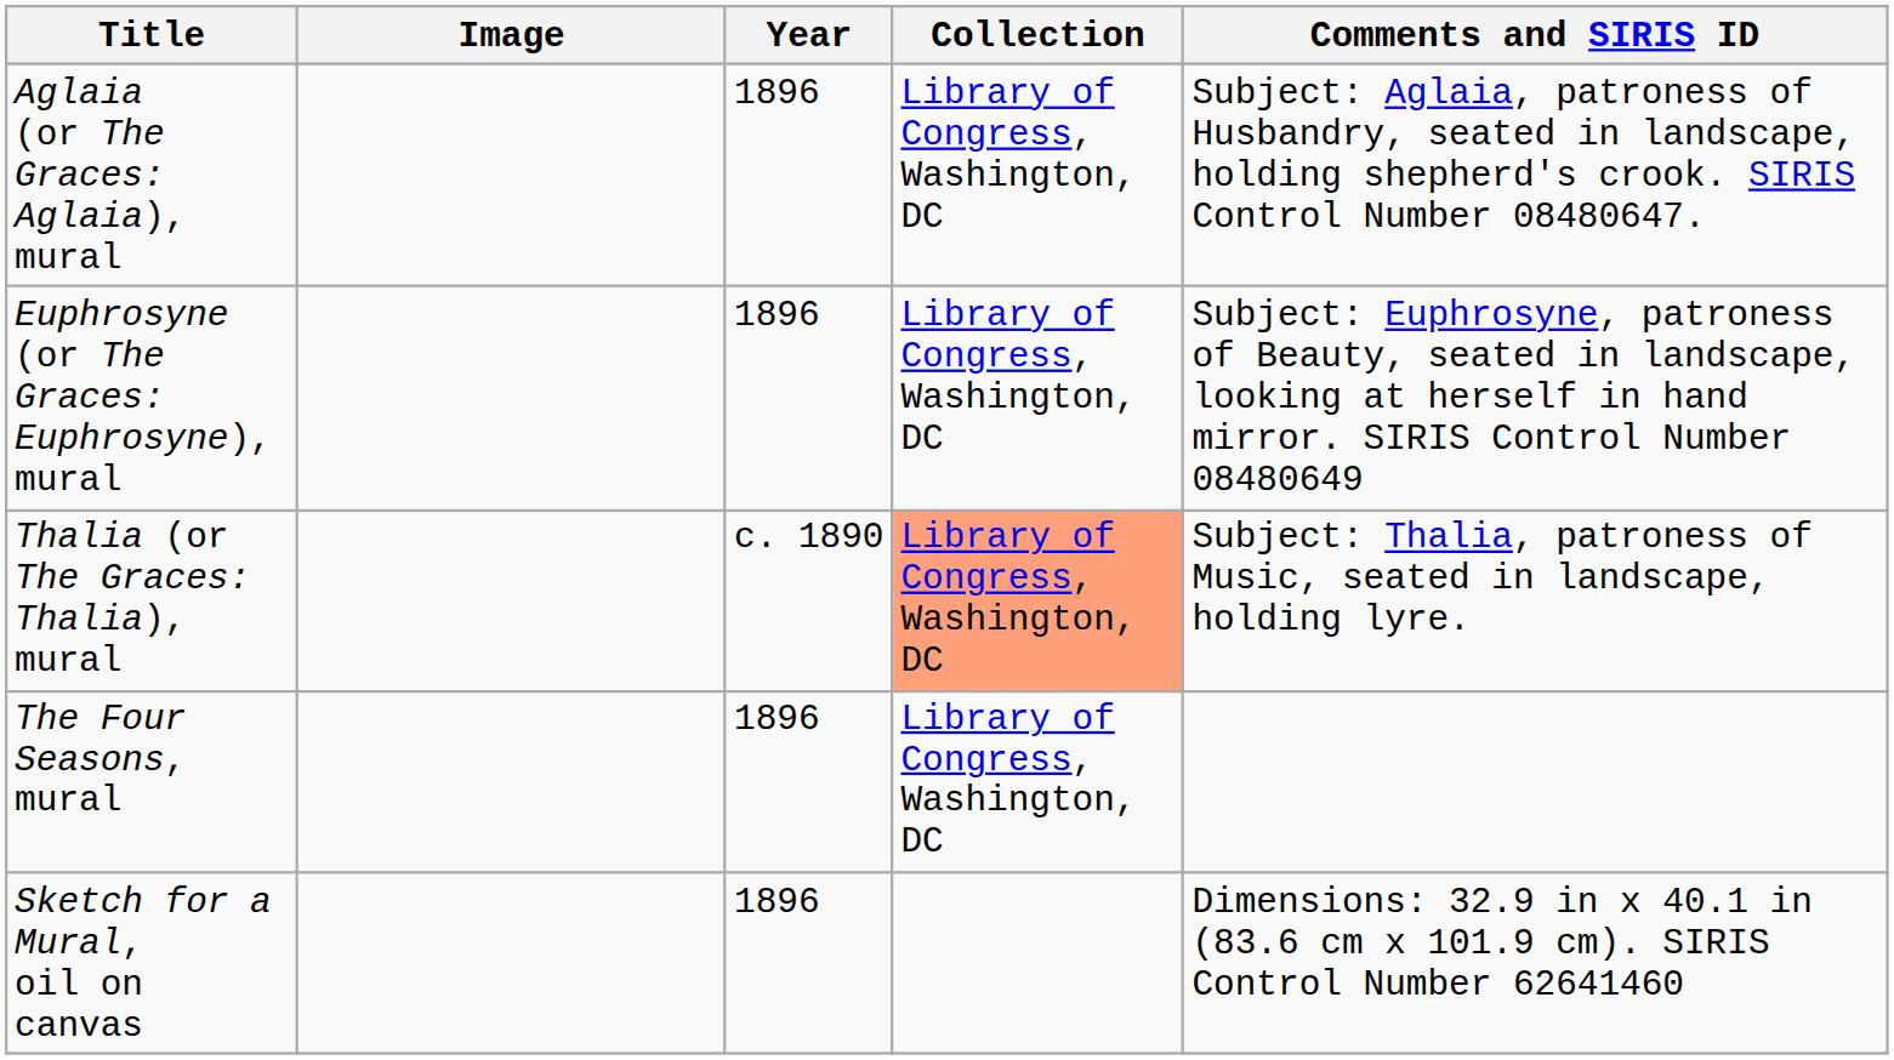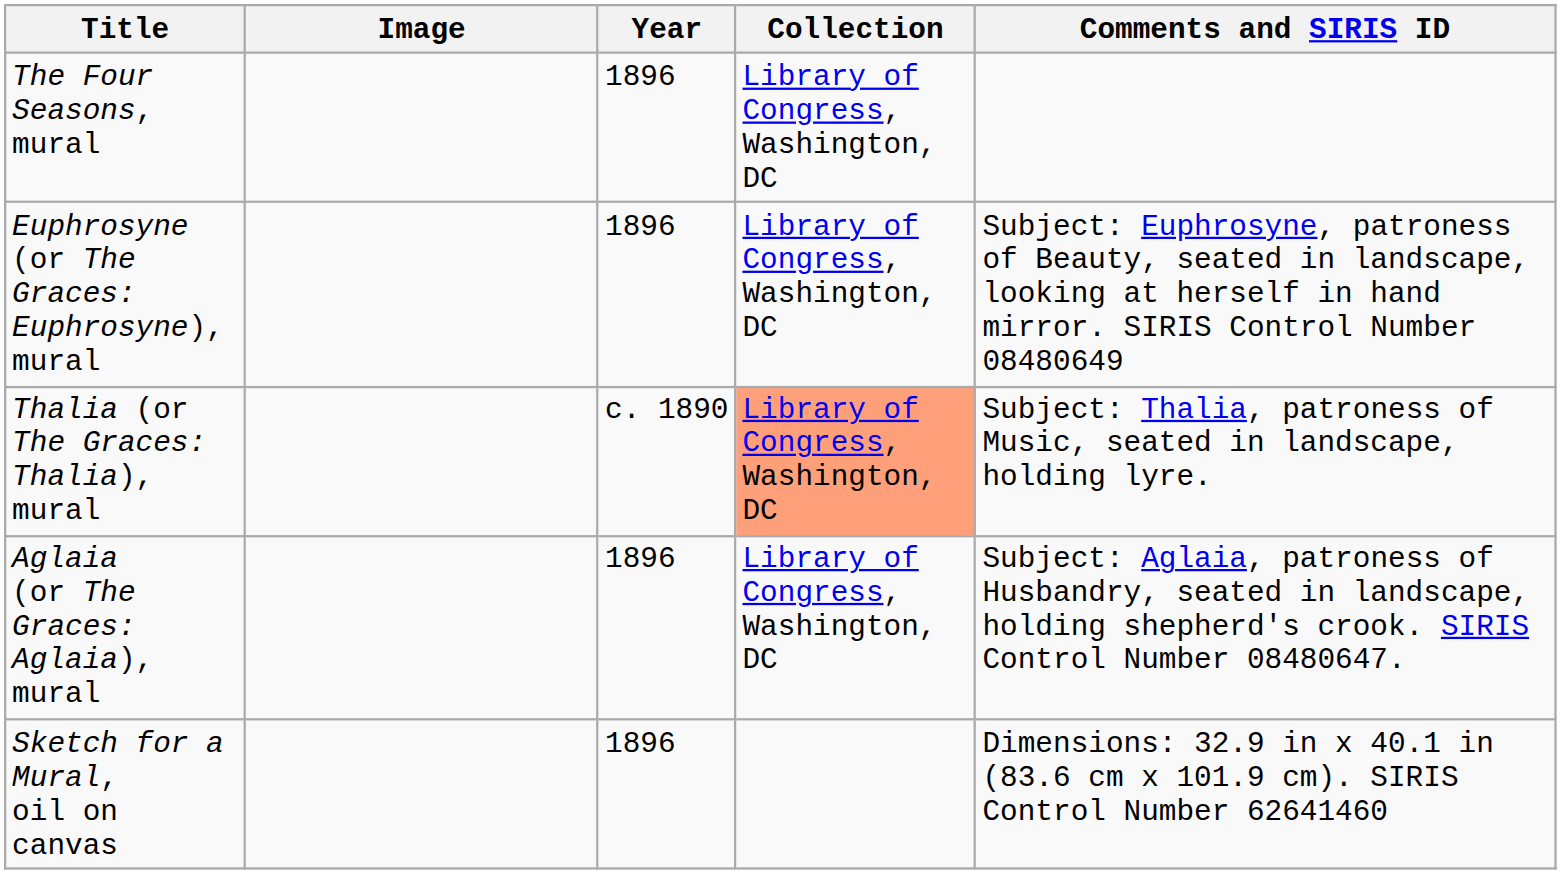rows swapped: Aglaia (or The Graces: Aglaia), mural <-> The Four Seasons, mural
